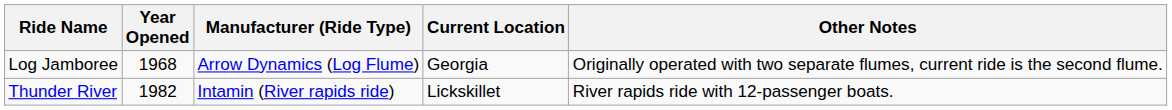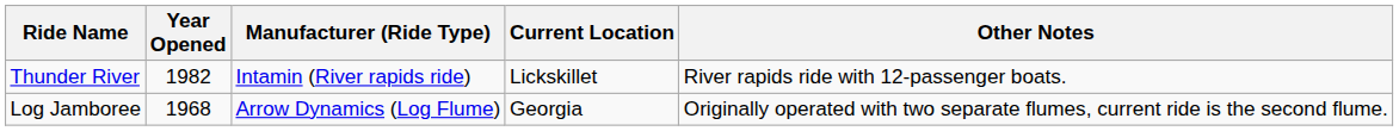rows swapped: Log Jamboree <-> Thunder River
